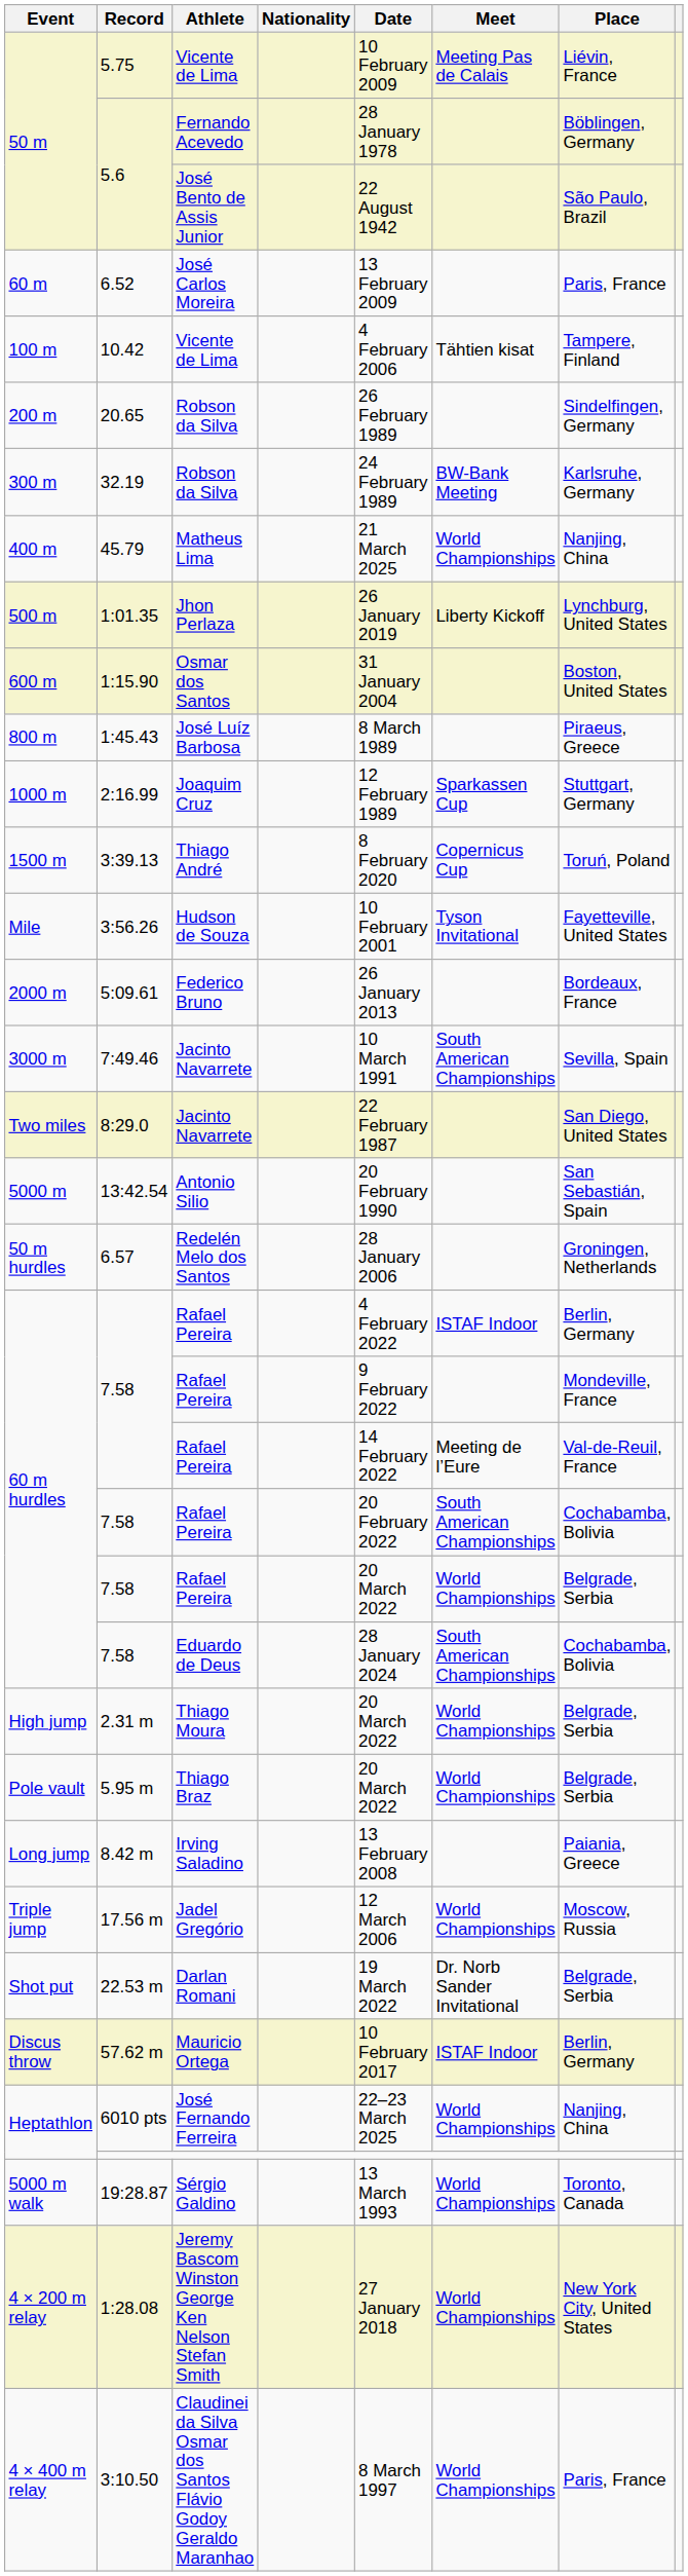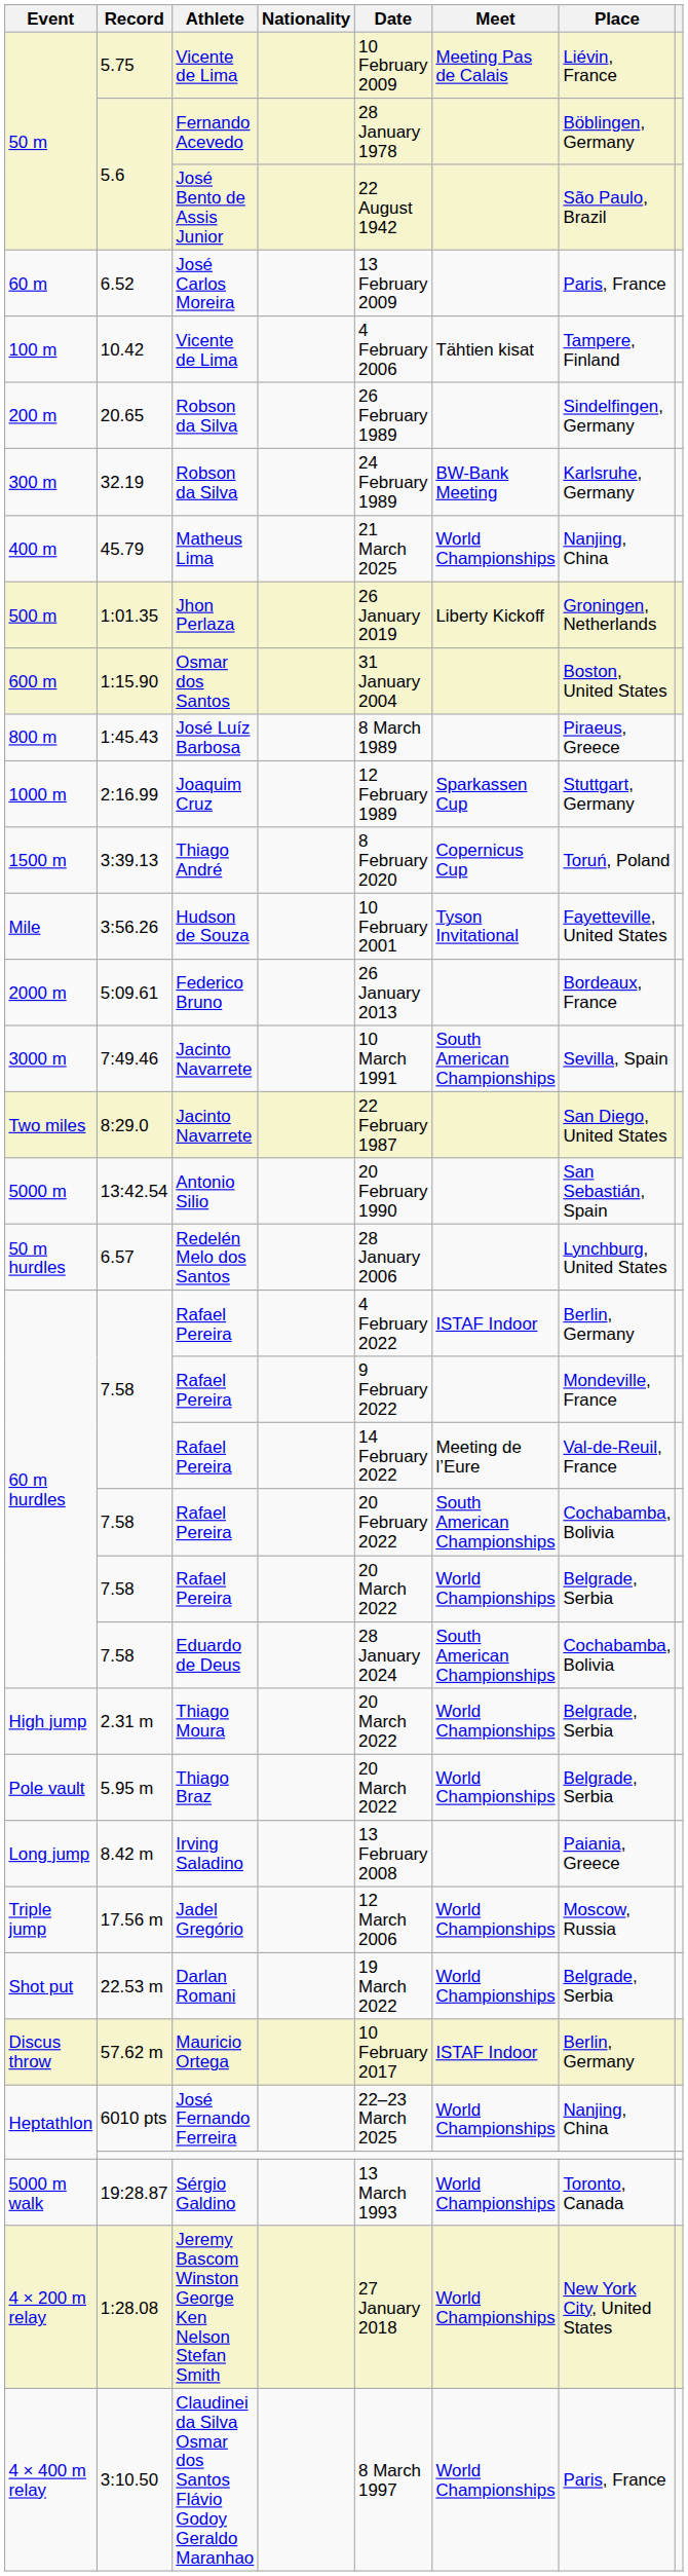1:01.35 | Place: Lynchburg, United States -> Groningen, Netherlands
6.57 | Place: Groningen, Netherlands -> Lynchburg, United States
22.53 m | Meet: Dr. Norb Sander Invitational -> World Championships
